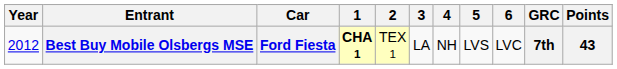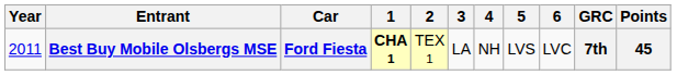Best Buy Mobile Olsbergs MSE | Year: 2012 -> 2011
Best Buy Mobile Olsbergs MSE | Points: 43 -> 45
